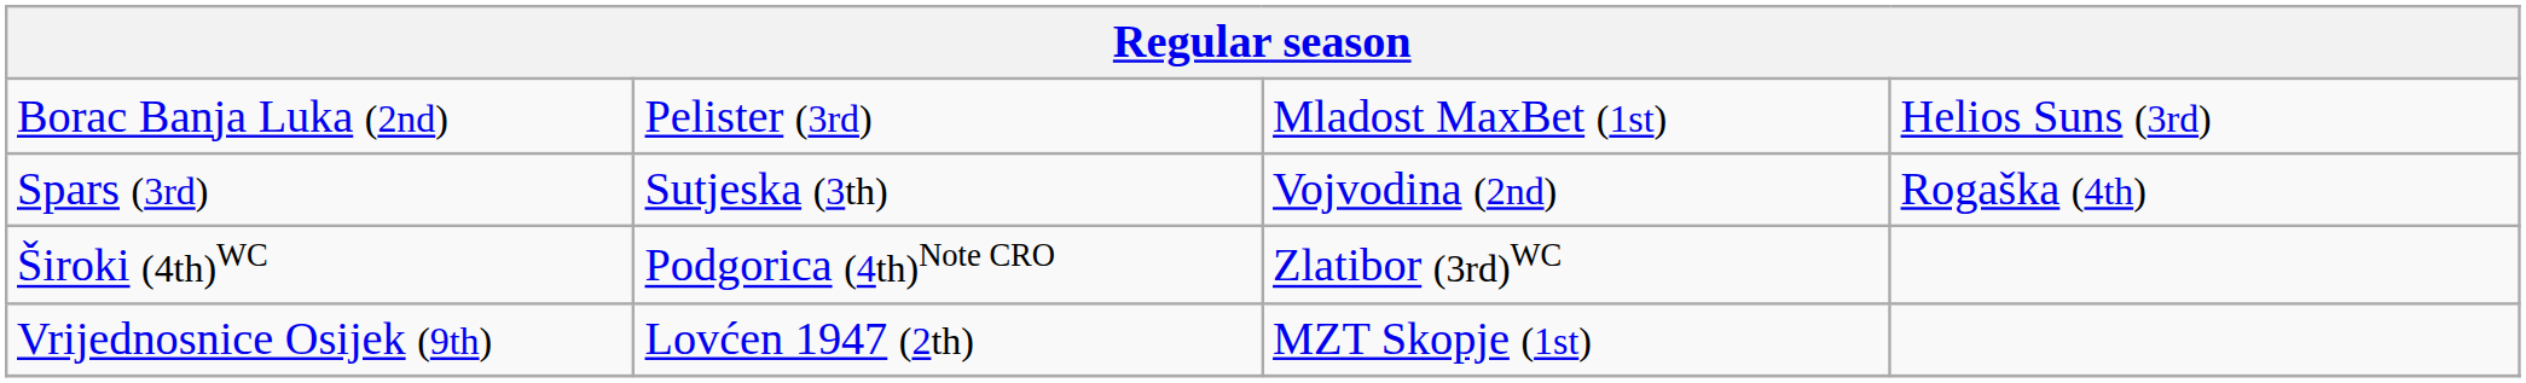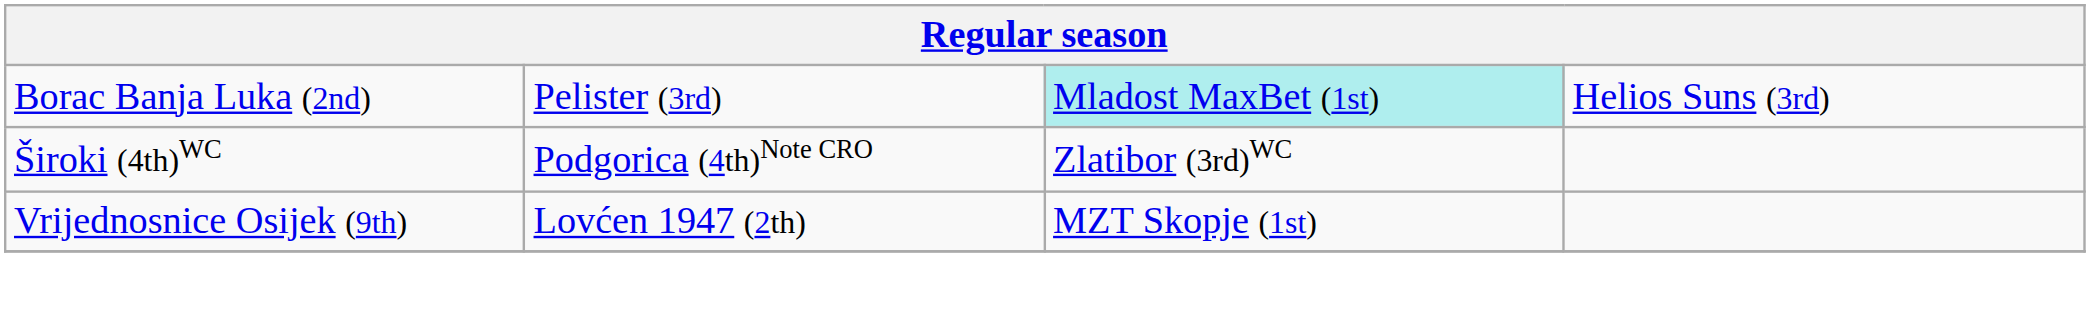Borac Banja Luka (2nd) | column 3: no background -> paleturquoise background
- row: Spars (3rd) | Sutjeska (3th) | Vojvodina (2nd) | Rogaška (4th)
